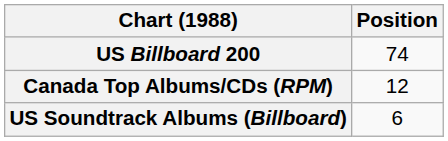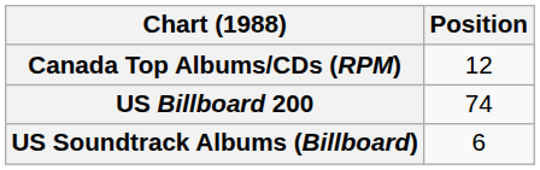rows swapped: Canada Top Albums/CDs (RPM) <-> US Billboard 200
